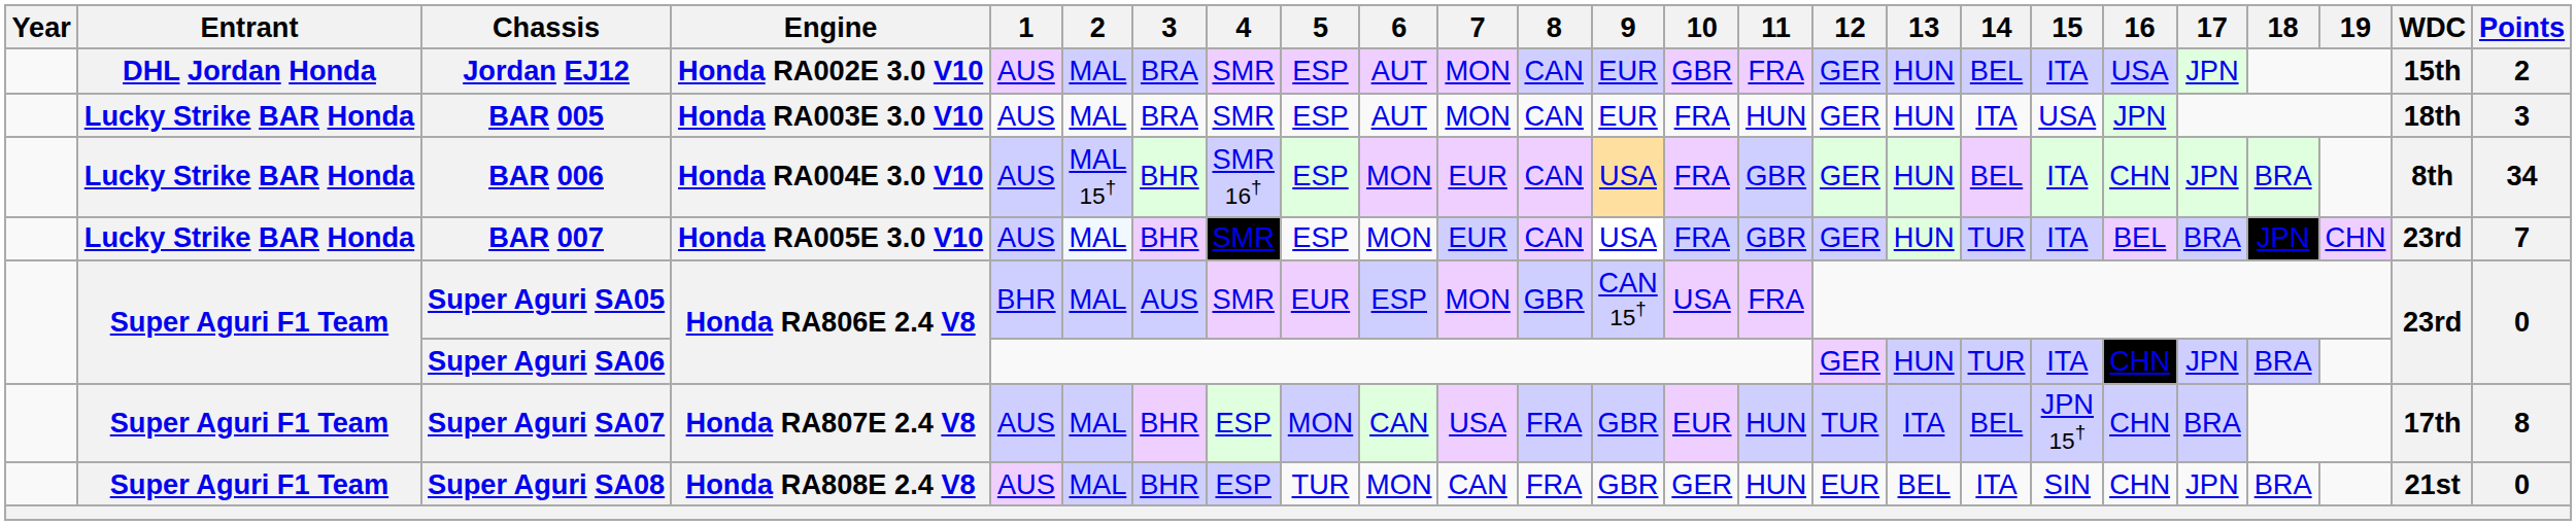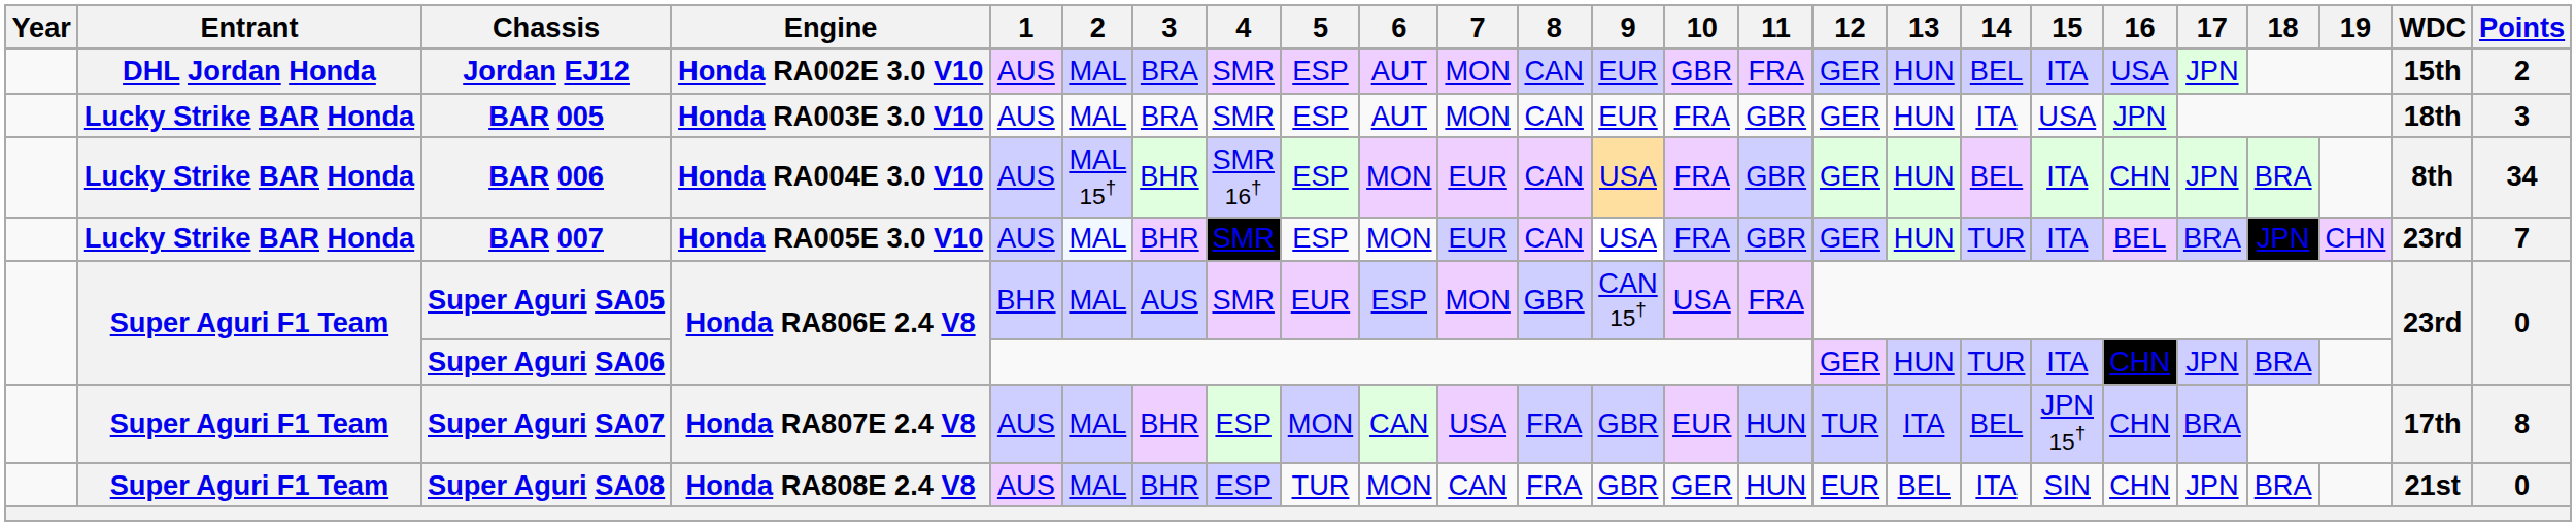BAR 005 | 11: HUN -> GBR
